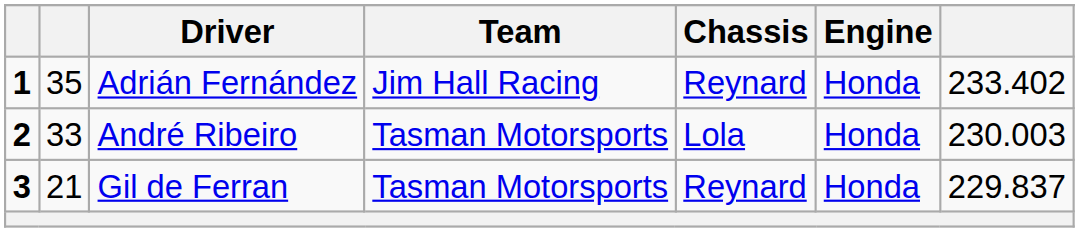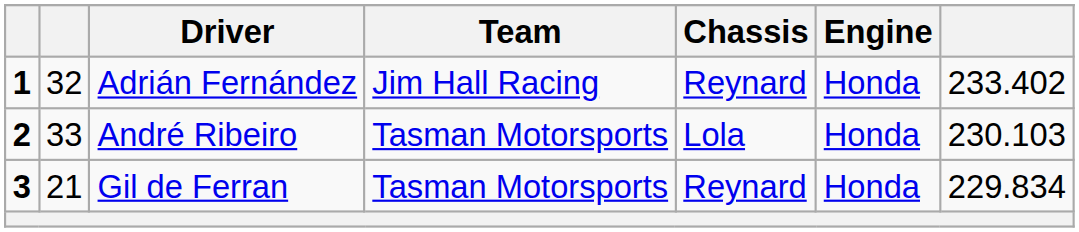Adrián Fernández | column 2: 35 -> 32
André Ribeiro | column 7: 230.003 -> 230.103
Gil de Ferran | column 7: 229.837 -> 229.834
